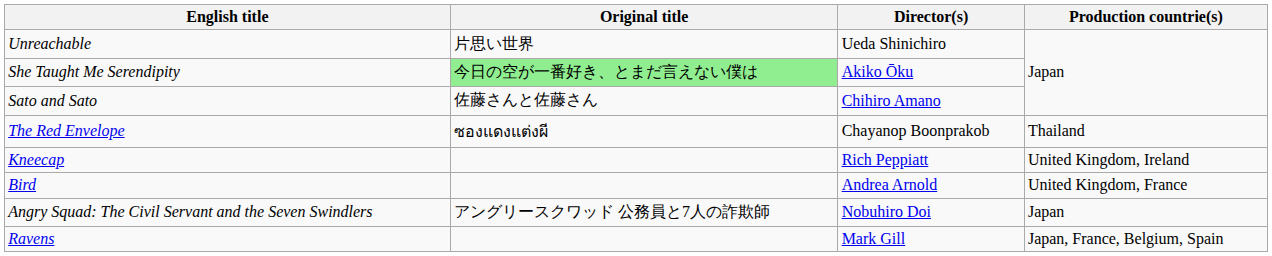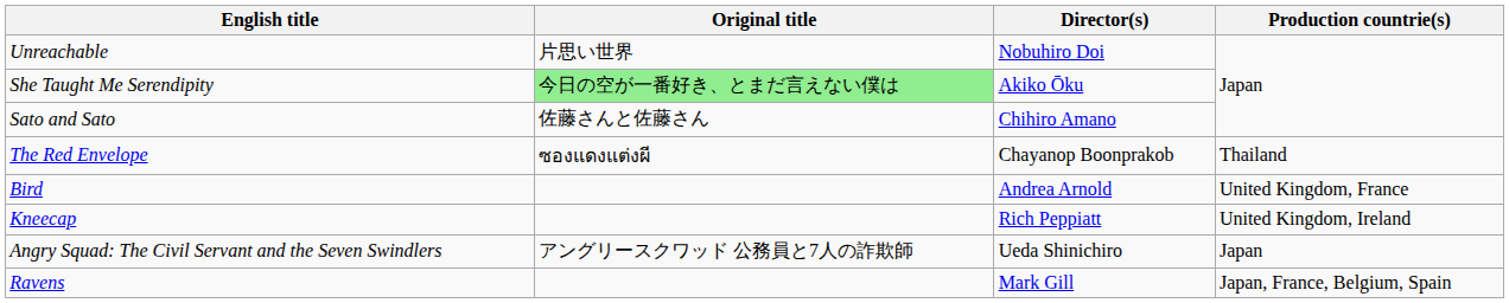Unreachable | Director(s): Ueda Shinichiro -> Nobuhiro Doi
rows swapped: Bird <-> Kneecap
Angry Squad: The Civil Servant and the Seven Swindlers | Director(s): Nobuhiro Doi -> Ueda Shinichiro
